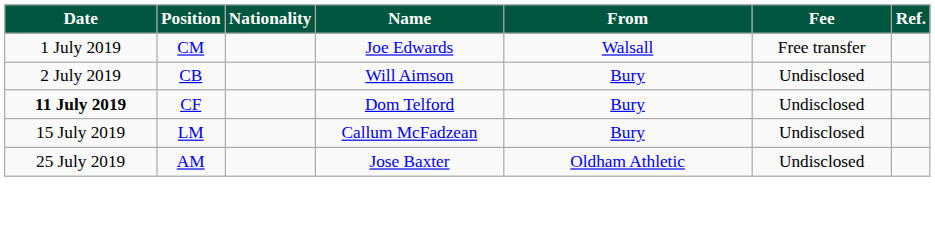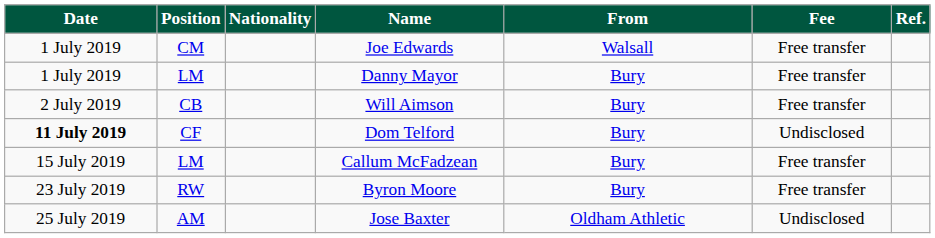+ row: 1 July 2019 | LM | Danny Mayor | Bury | Free transfer
Will Aimson | Fee: Undisclosed -> Free transfer
Callum McFadzean | Fee: Undisclosed -> Free transfer
+ row: 23 July 2019 | RW | Byron Moore | Bury | Free transfer
